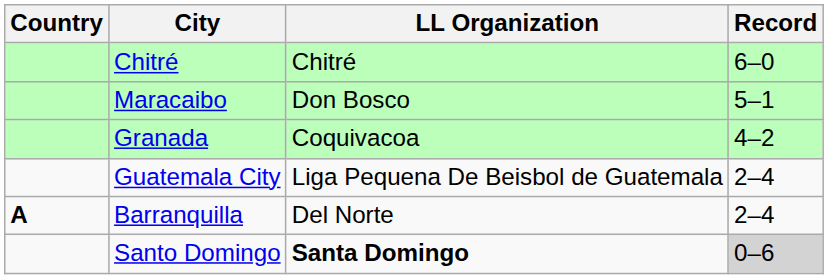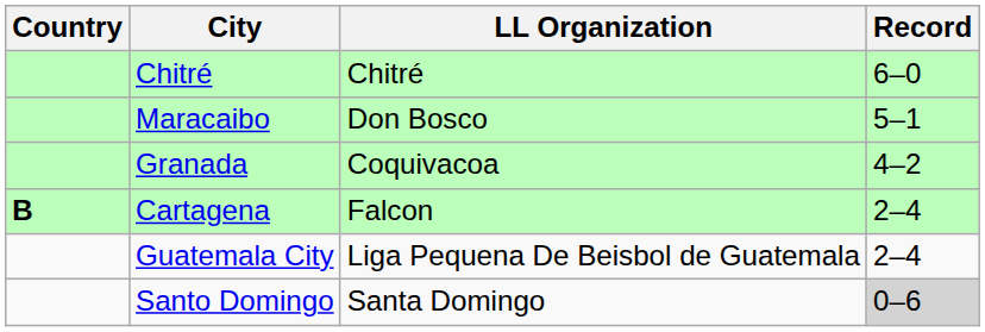+ row: B | Cartagena | Falcon | 2–4
- row: A | Barranquilla | Del Norte | 2–4
Santo Domingo | LL Organization: bold -> normal
